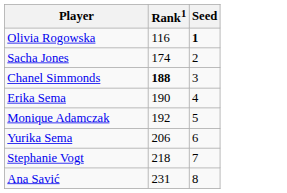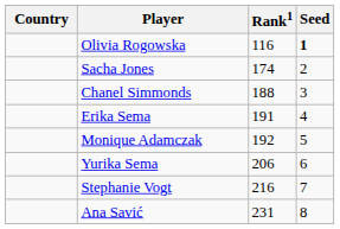+ column: Country
Chanel Simmonds | Rank1: bold -> normal
Erika Sema | Rank1: 190 -> 191
Stephanie Vogt | Rank1: 218 -> 216
